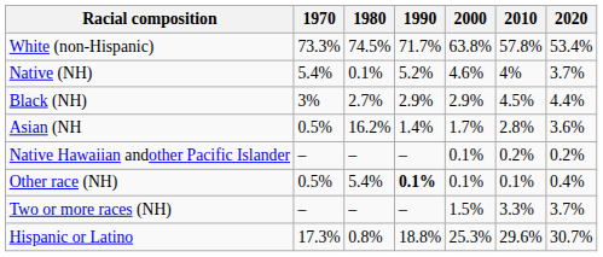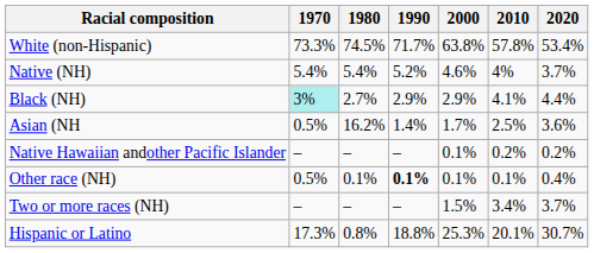Native (NH) | 1980: 0.1% -> 5.4%
Black (NH) | 1970: no background -> paleturquoise background
Black (NH) | 2010: 4.5% -> 4.1%
Asian (NH | 2010: 2.8% -> 2.5%
Other race (NH) | 1980: 5.4% -> 0.1%
Two or more races (NH) | 2010: 3.3% -> 3.4%
Hispanic or Latino | 2010: 29.6% -> 20.1%
